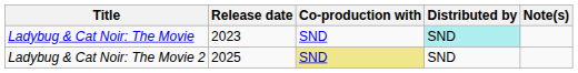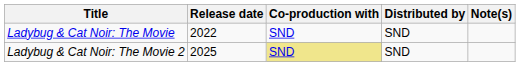Ladybug & Cat Noir: The Movie | Release date: 2023 -> 2022
Ladybug & Cat Noir: The Movie | Distributed by: paleturquoise background -> no background
